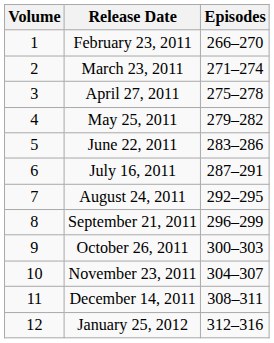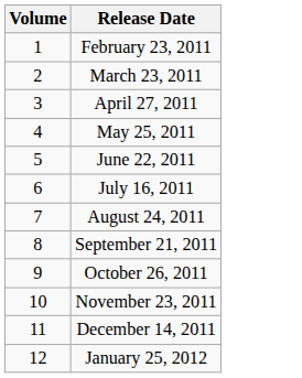- column: Episodes | 266–270 | 271–274 | 275–278 | 279–282 | 283–286 | 287–291 | 292–295 | 296–299 | 300–303 | 304–307 | 308–311 | 312–316
